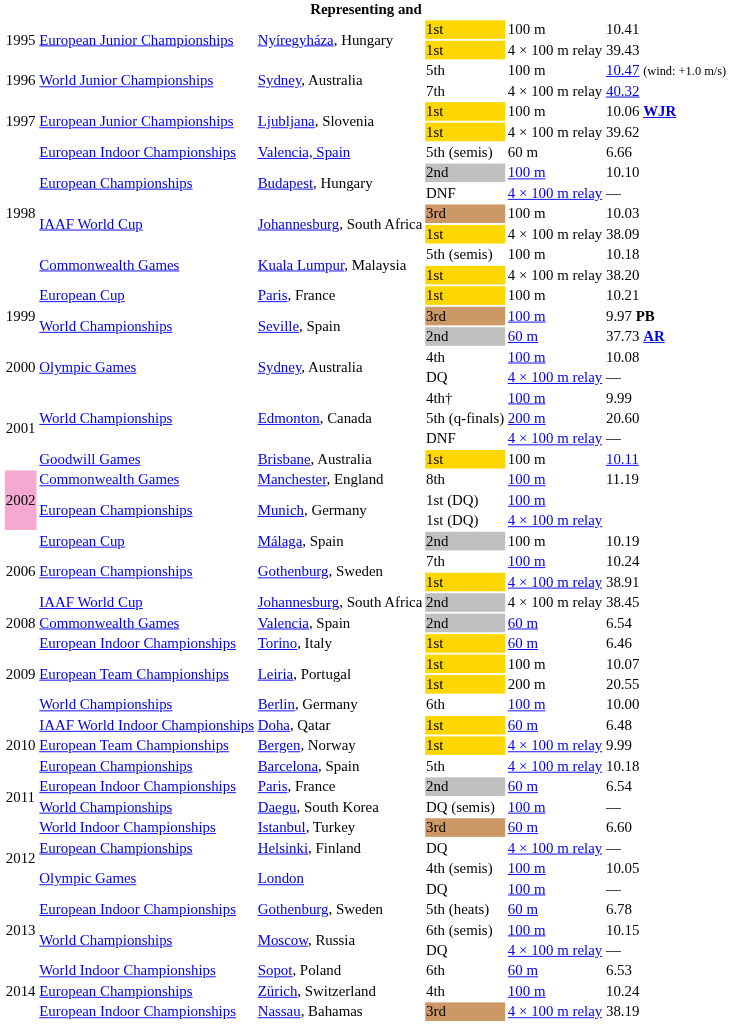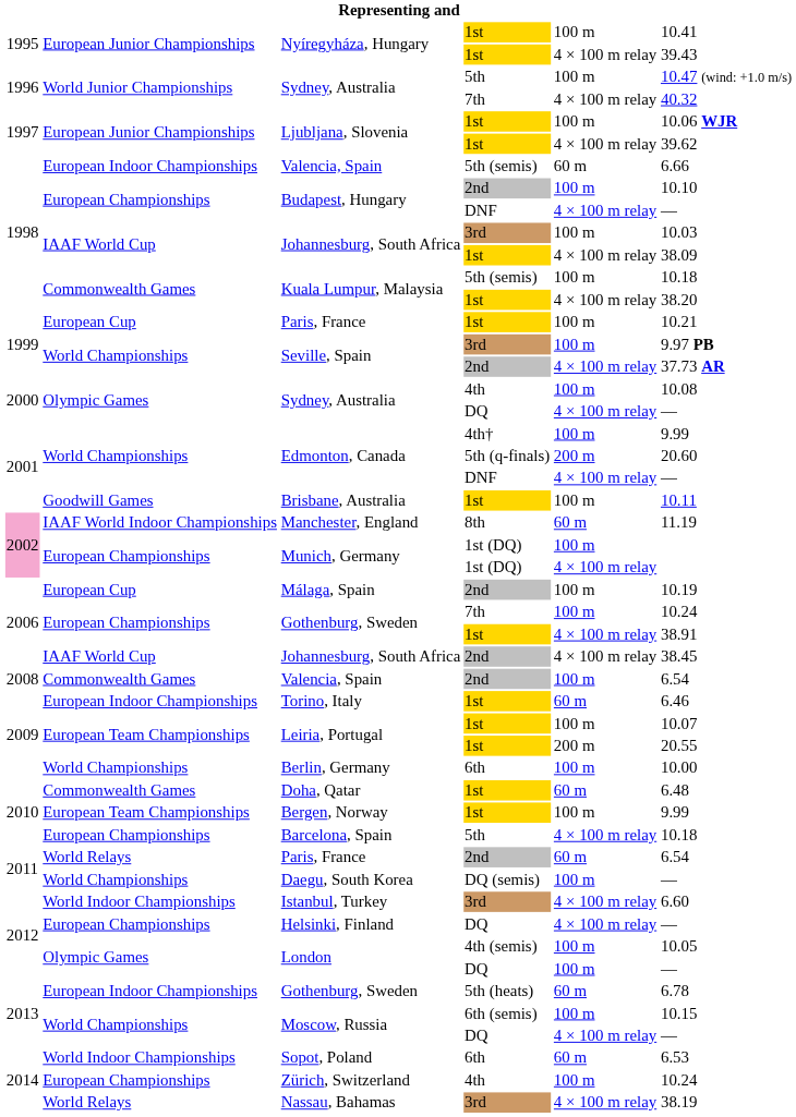Seville, Spain / 2nd | column 5: 60 m -> 4 × 100 m relay
Manchester, England | column 2: Commonwealth Games -> IAAF World Indoor Championships
Manchester, England | column 5: 100 m -> 60 m
Valencia, Spain / 2nd | column 5: 60 m -> 100 m
Doha, Qatar | column 2: IAAF World Indoor Championships -> Commonwealth Games
Bergen, Norway | column 5: 4 × 100 m relay -> 100 m
Paris, France / 2nd | column 2: European Indoor Championships -> World Relays
Istanbul, Turkey | column 5: 60 m -> 4 × 100 m relay
Nassau, Bahamas | column 2: European Indoor Championships -> World Relays
